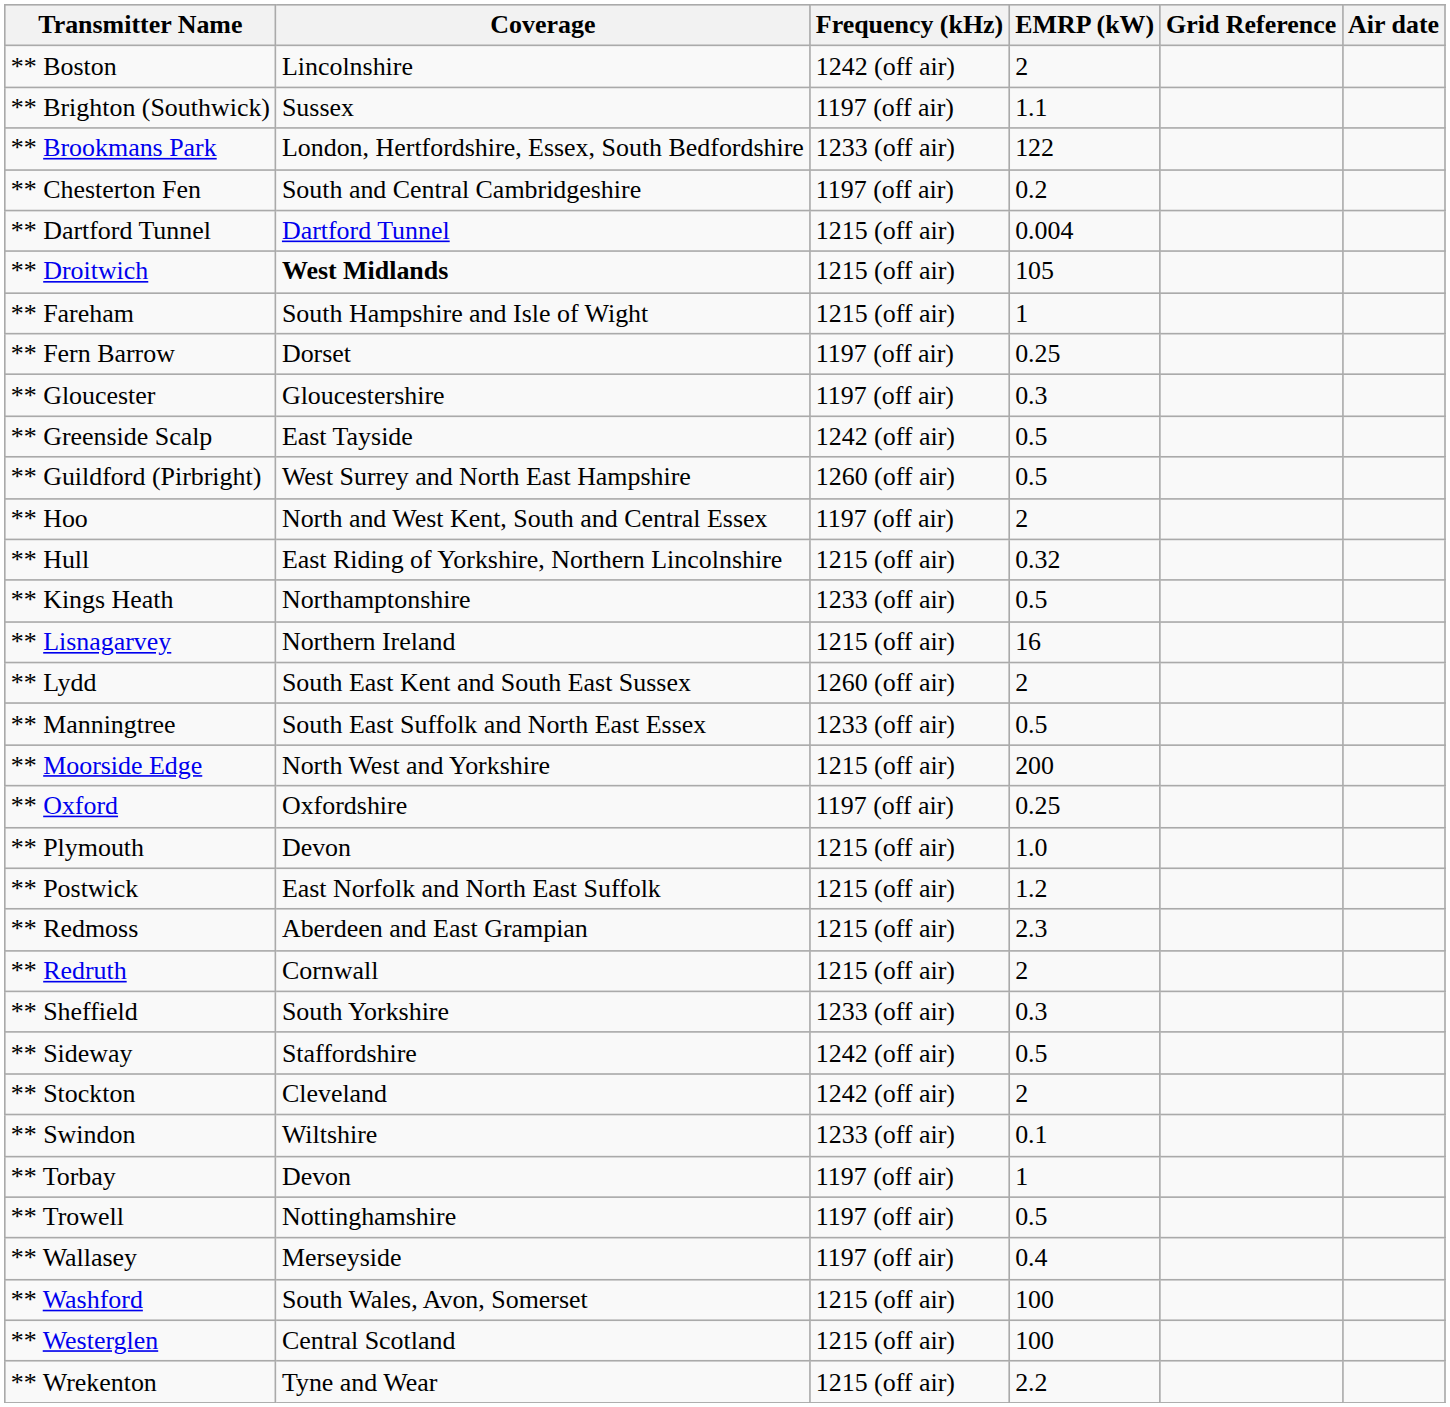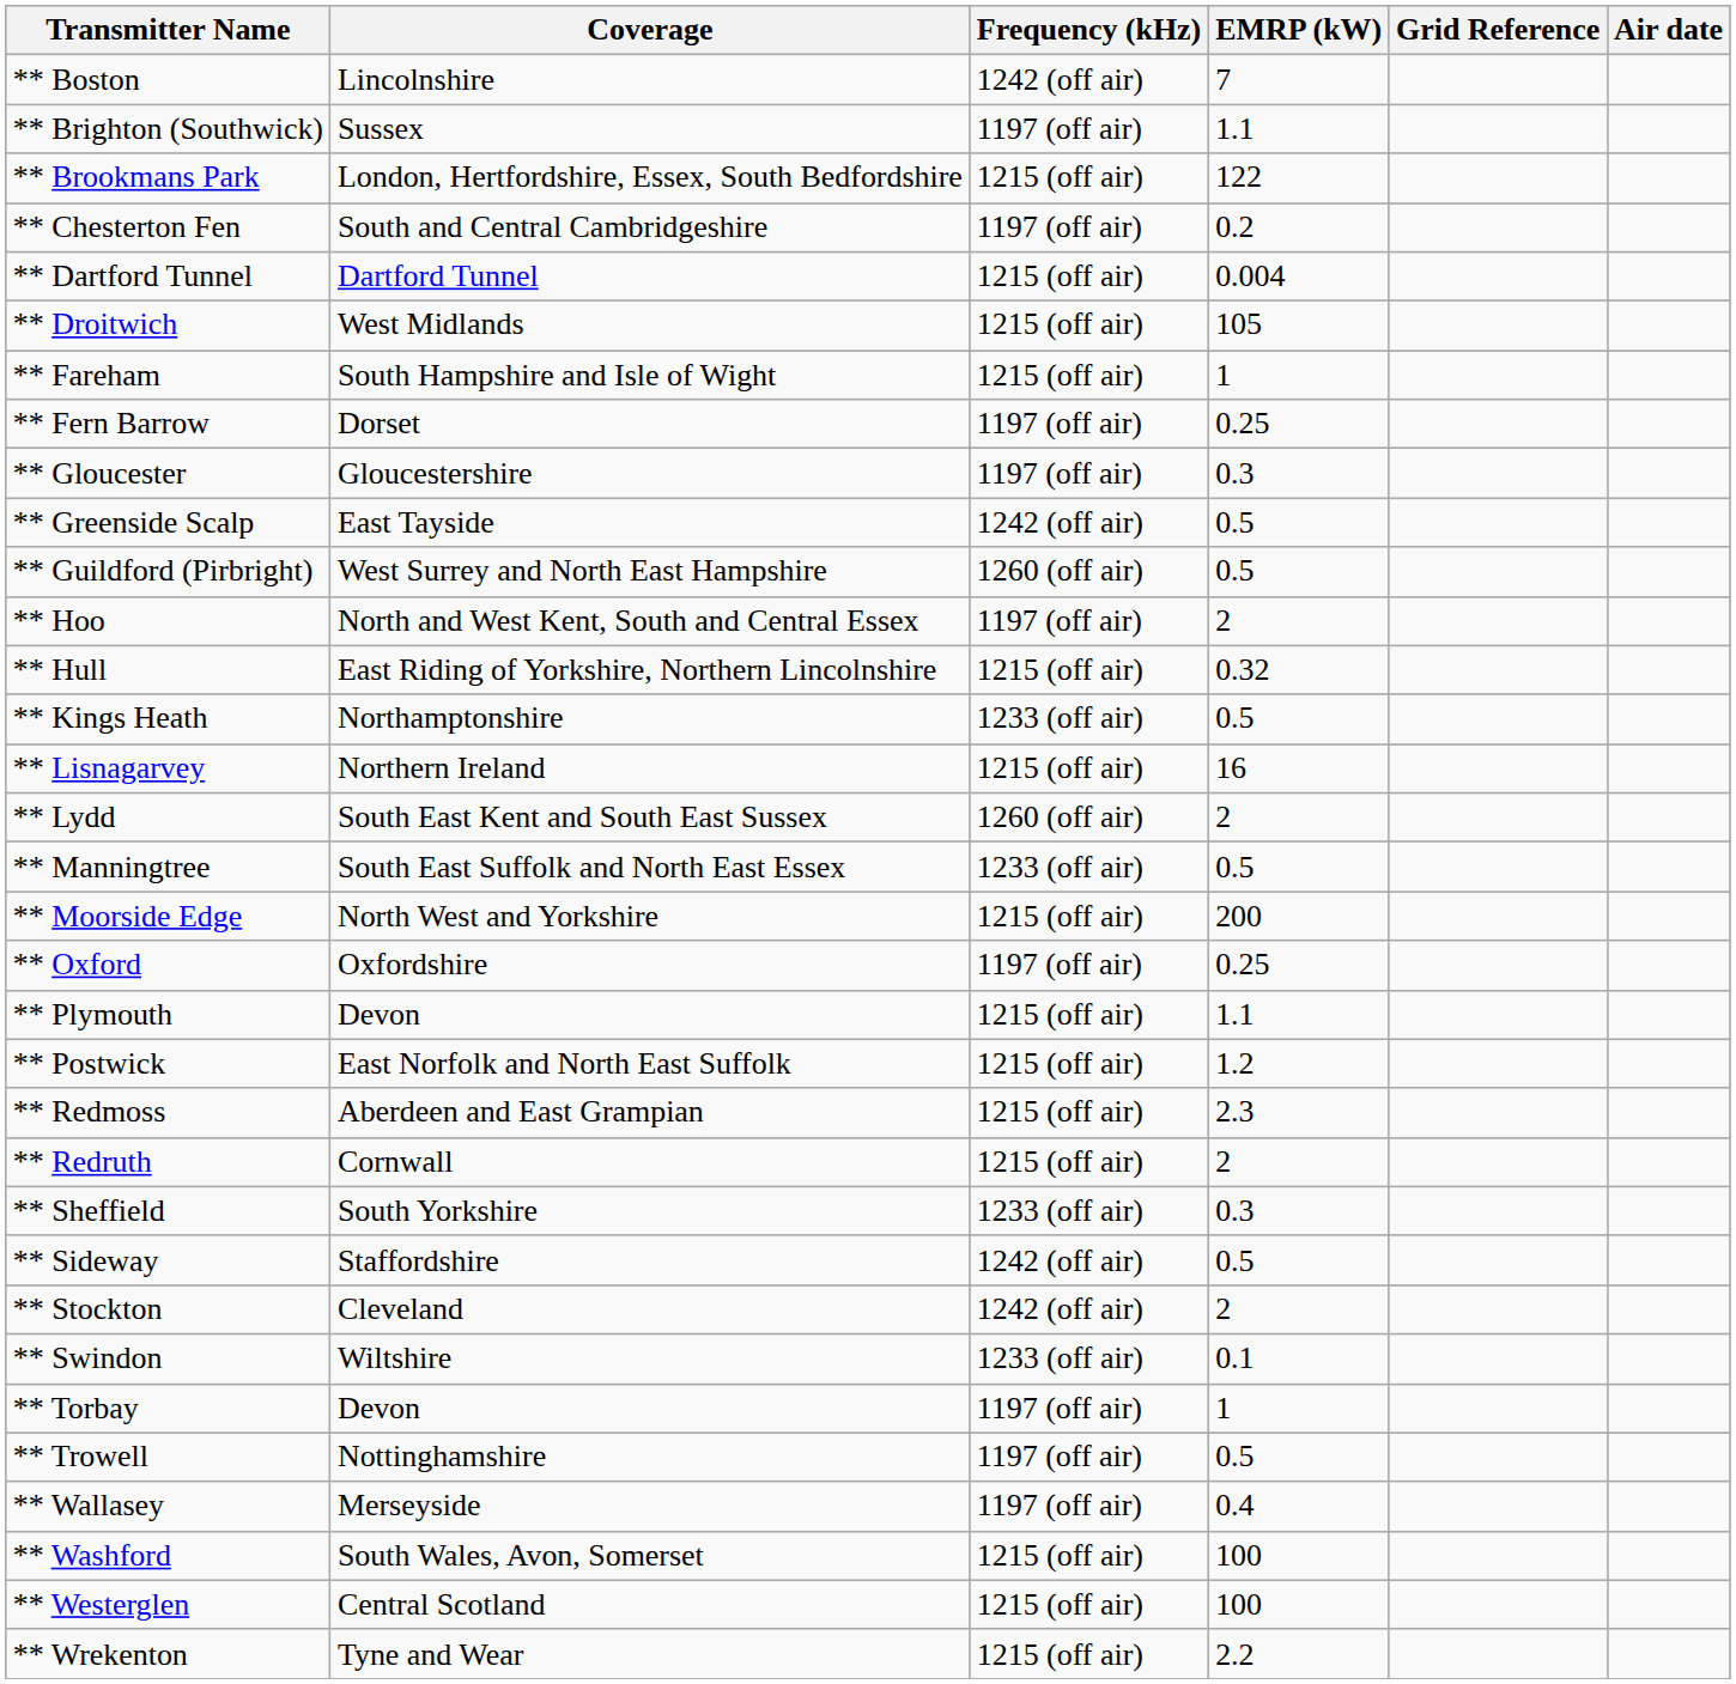** Boston | EMRP (kW): 2 -> 7
** Brookmans Park | Frequency (kHz): 1233 (off air) -> 1215 (off air)
** Droitwich | Coverage: bold -> normal
** Plymouth | EMRP (kW): 1.0 -> 1.1
